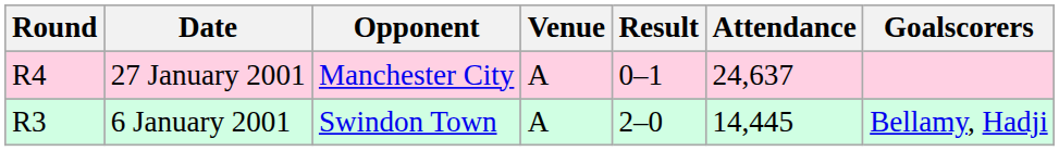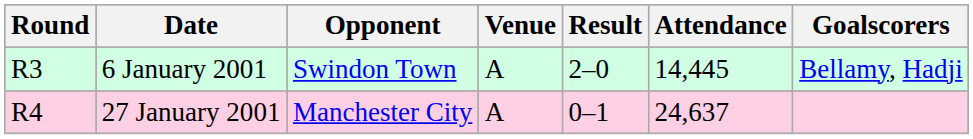rows swapped: 6 January 2001 <-> 27 January 2001
